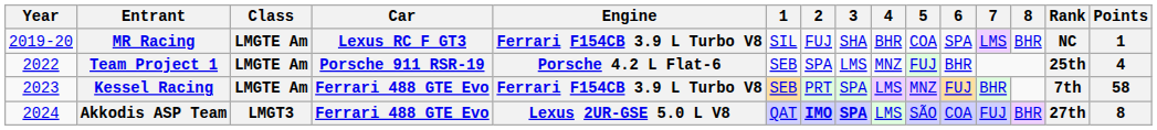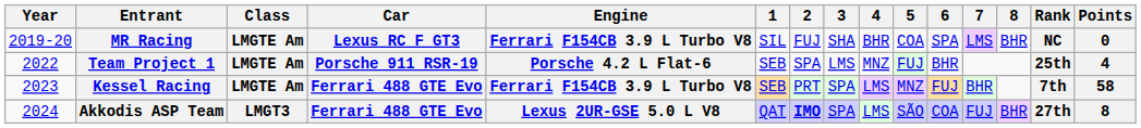MR Racing | Points: 1 -> 0
Akkodis ASP Team | 3: bold -> normal
